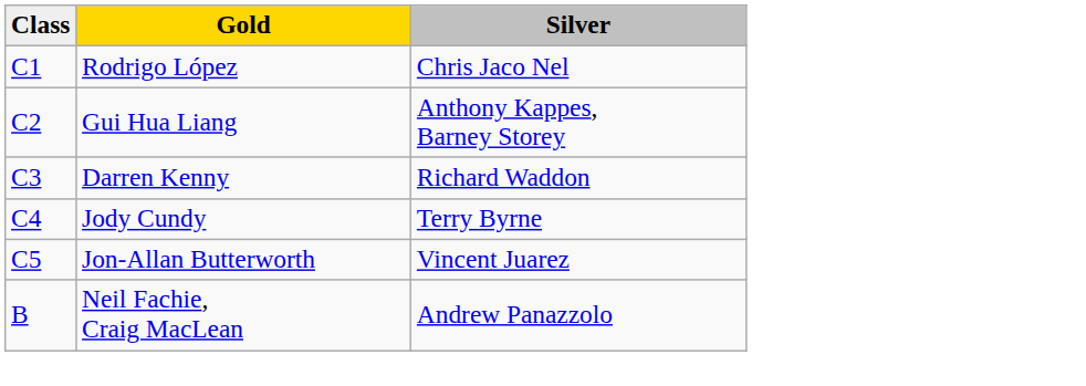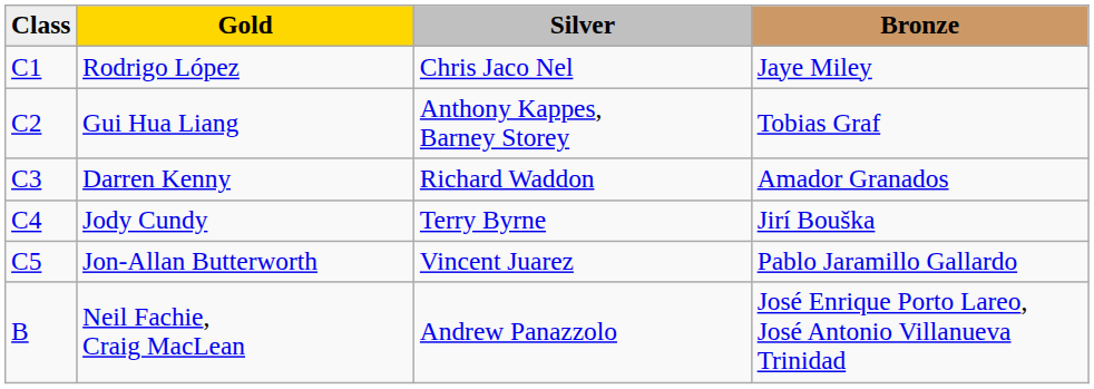+ column: Bronze | Jaye Miley | Tobias Graf | Amador Granados | Jirí Bouška | Pablo Jaramillo Gallardo | José Enrique Porto Lareo, José Antonio Villanueva Trinidad
